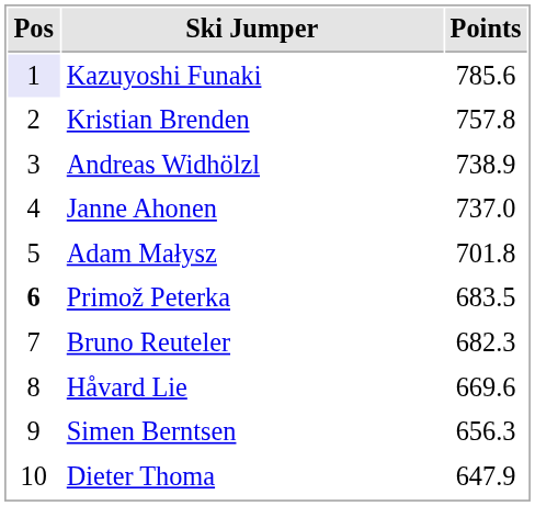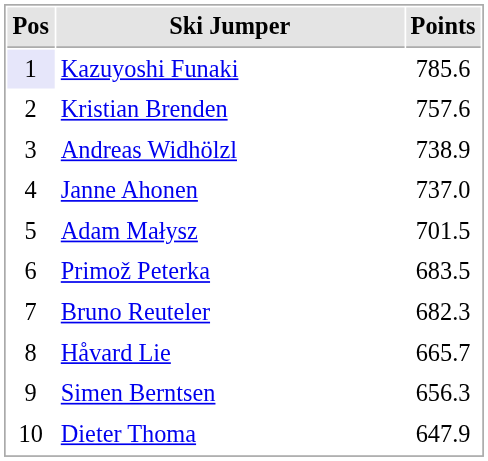Kristian Brenden | Points: 757.8 -> 757.6
Adam Małysz | Points: 701.8 -> 701.5
Primož Peterka | Pos: bold -> normal
Håvard Lie | Points: 669.6 -> 665.7
